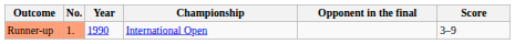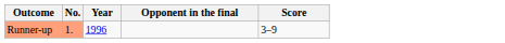- column: Championship | International Open
Runner-up | Year: 1990 -> 1996
